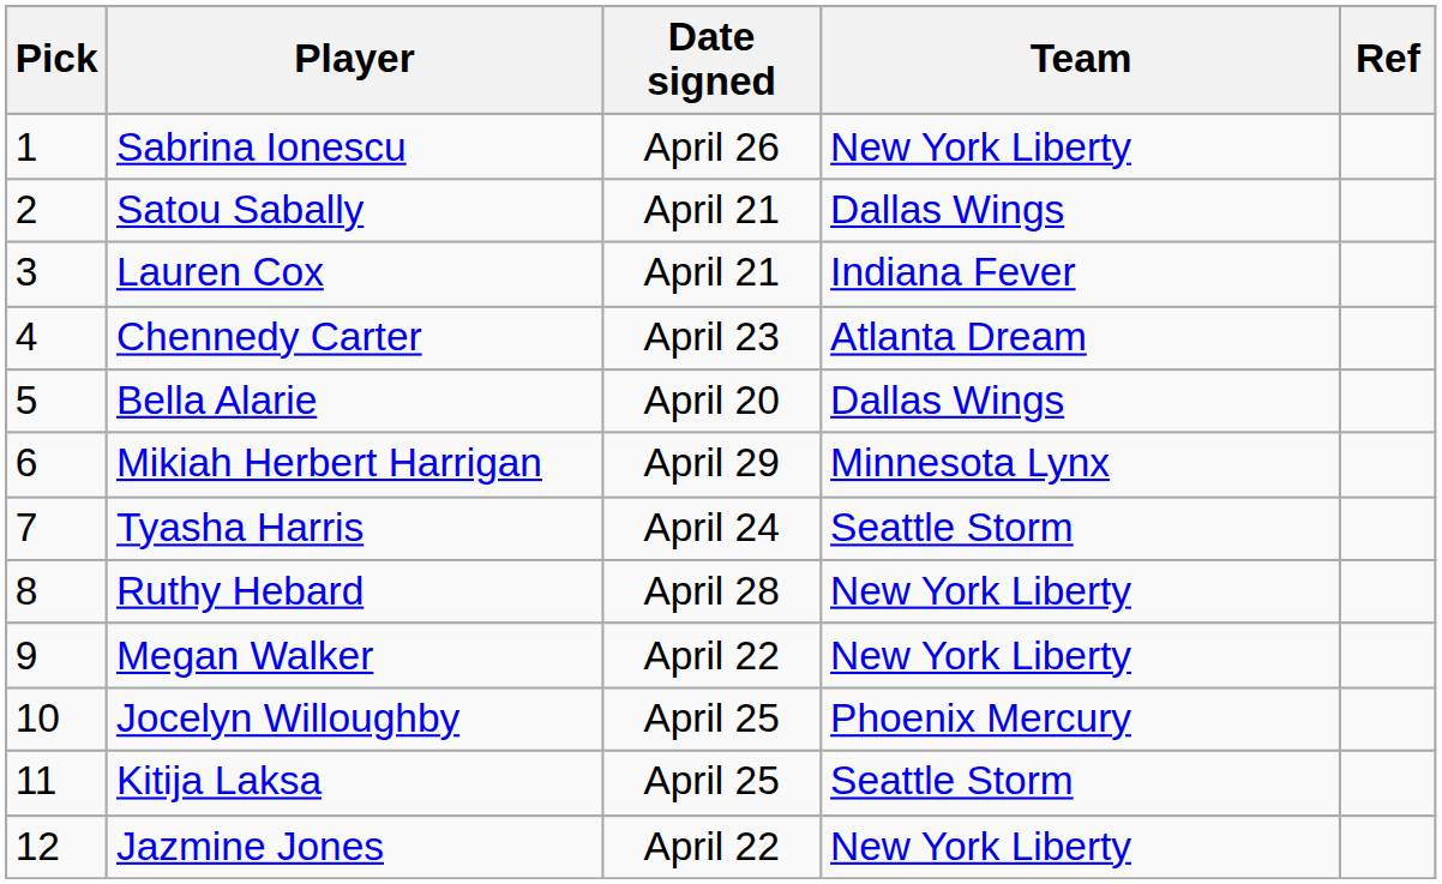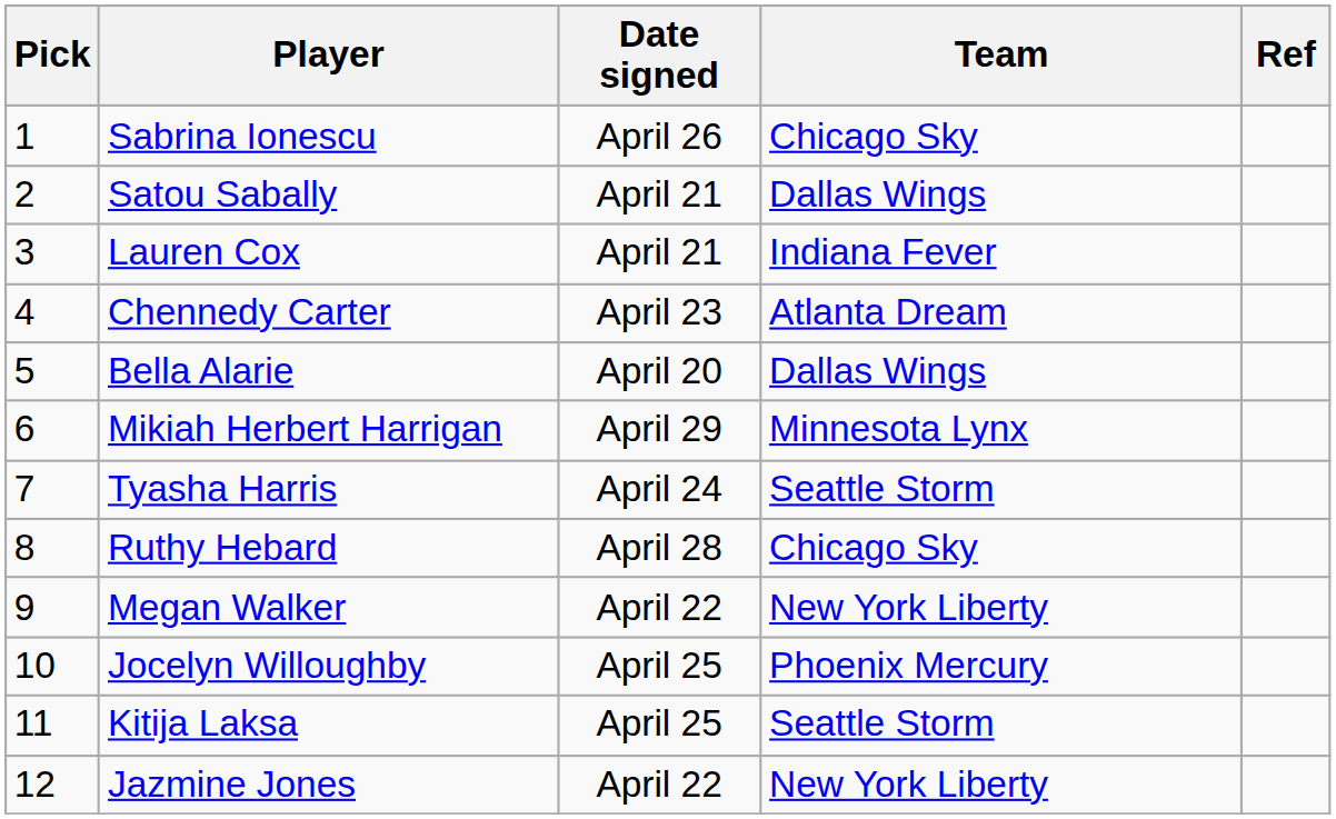Sabrina Ionescu | Team: New York Liberty -> Chicago Sky
Ruthy Hebard | Team: New York Liberty -> Chicago Sky
